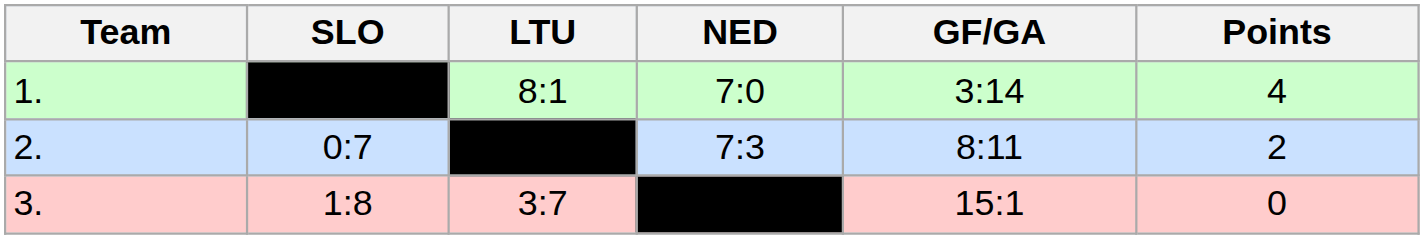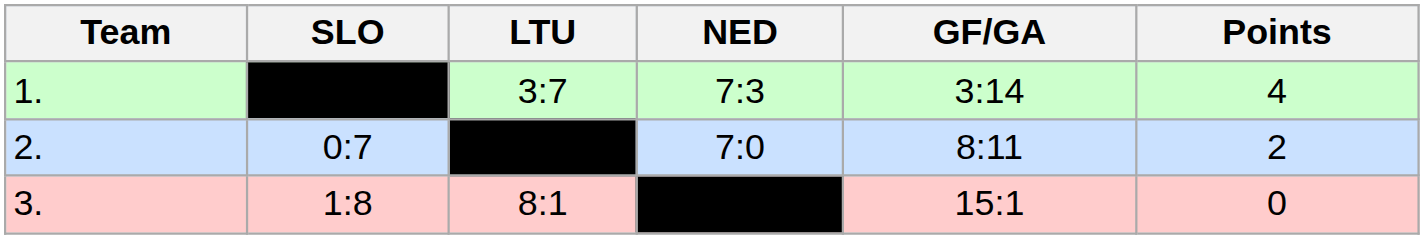1. | LTU: 8:1 -> 3:7
1. | NED: 7:0 -> 7:3
2. | NED: 7:3 -> 7:0
3. | LTU: 3:7 -> 8:1
